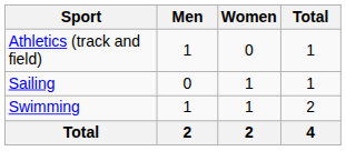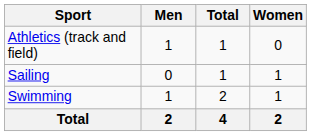columns swapped: Women <-> Total
